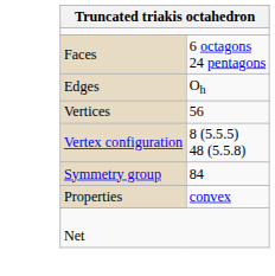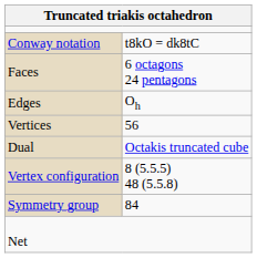+ row: Conway notation | t8kO = dk8tC
+ row: Dual | Octakis truncated cube
- row: Properties | convex
